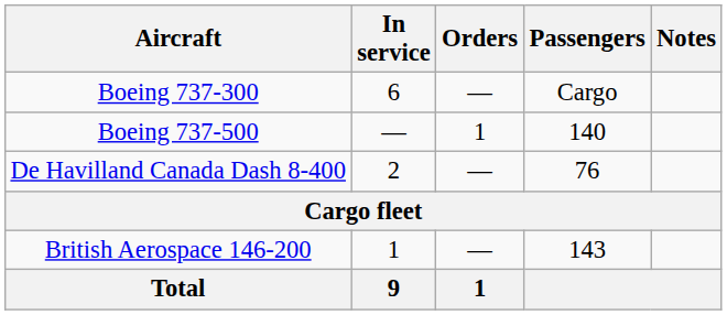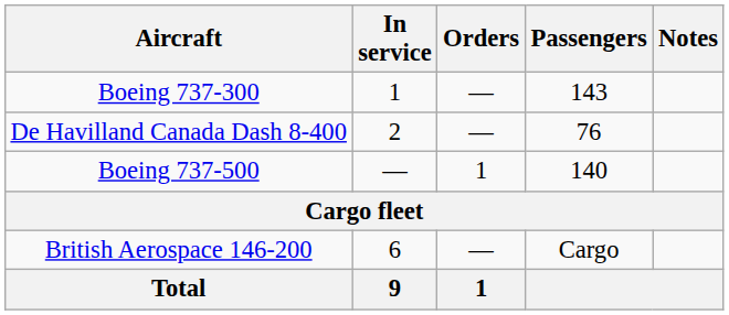Boeing 737-300 | In service: 6 -> 1
Boeing 737-300 | Passengers: Cargo -> 143
rows swapped: Boeing 737-500 <-> De Havilland Canada Dash 8-400
British Aerospace 146-200 | In service: 1 -> 6
British Aerospace 146-200 | Passengers: 143 -> Cargo
